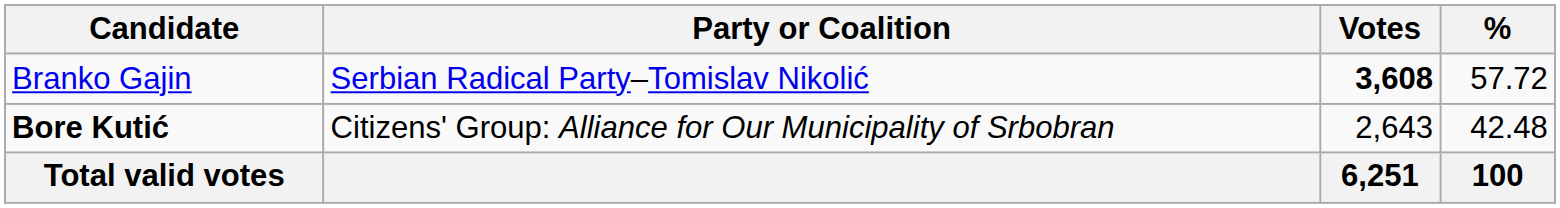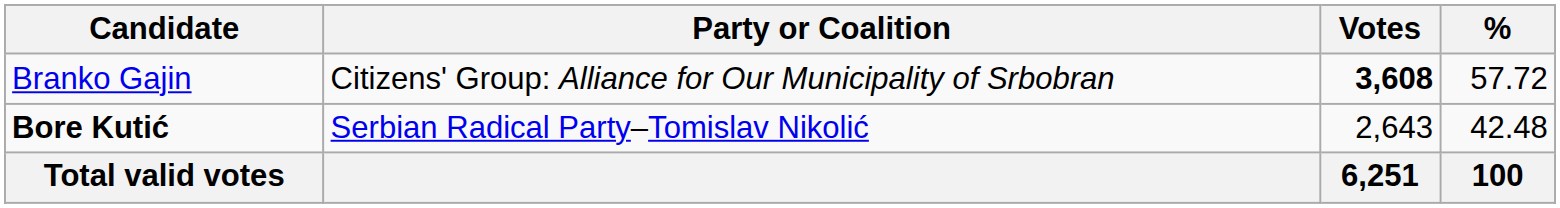Branko Gajin | Party or Coalition: Serbian Radical Party–Tomislav Nikolić -> Citizens' Group: Alliance for Our Municipality of Srbobran
Bore Kutić | Party or Coalition: Citizens' Group: Alliance for Our Municipality of Srbobran -> Serbian Radical Party–Tomislav Nikolić
